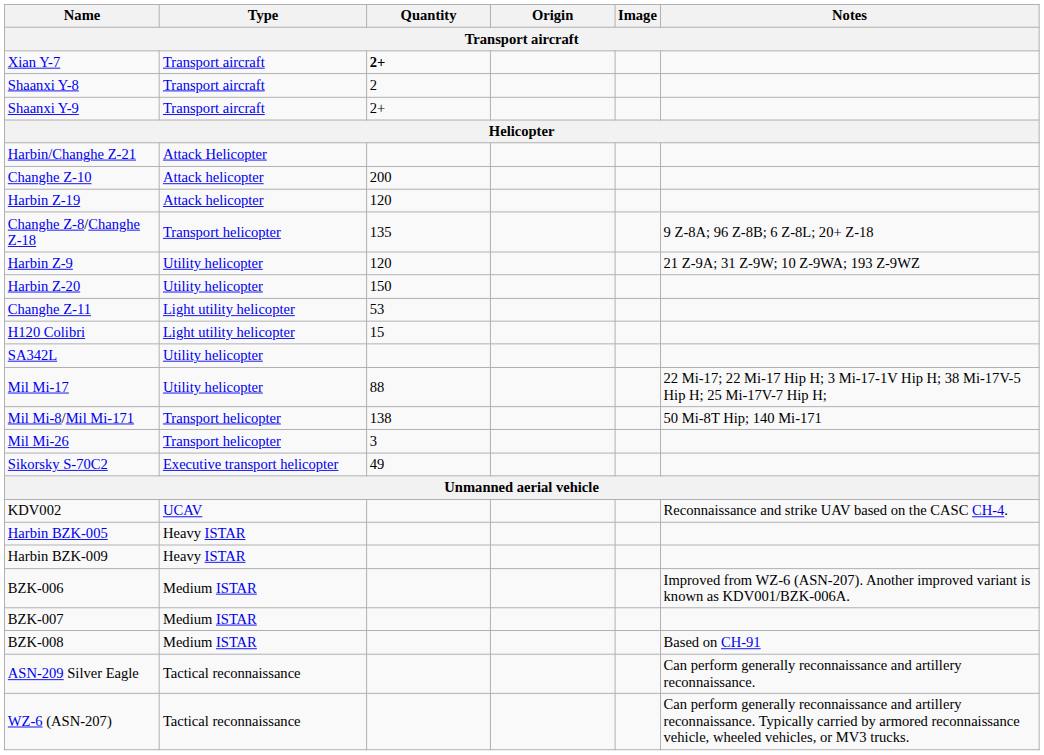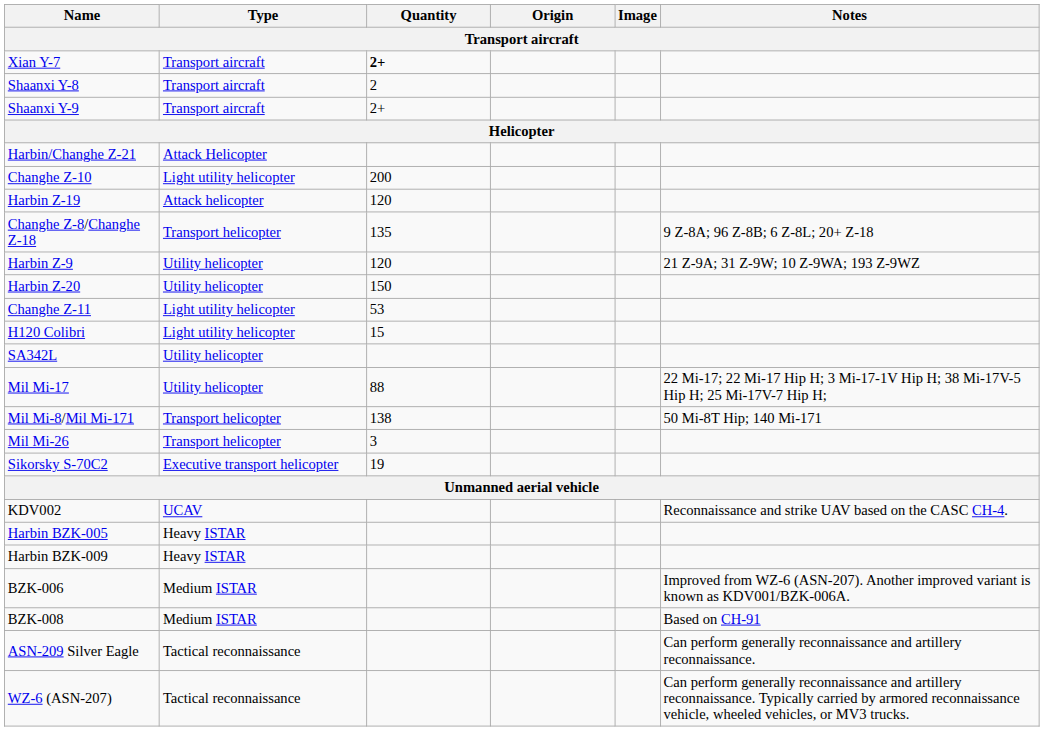Changhe Z-10 | Type: Attack helicopter -> Light utility helicopter
Sikorsky S-70C2 | Quantity: 49 -> 19
- row: BZK-007 | Medium ISTAR
